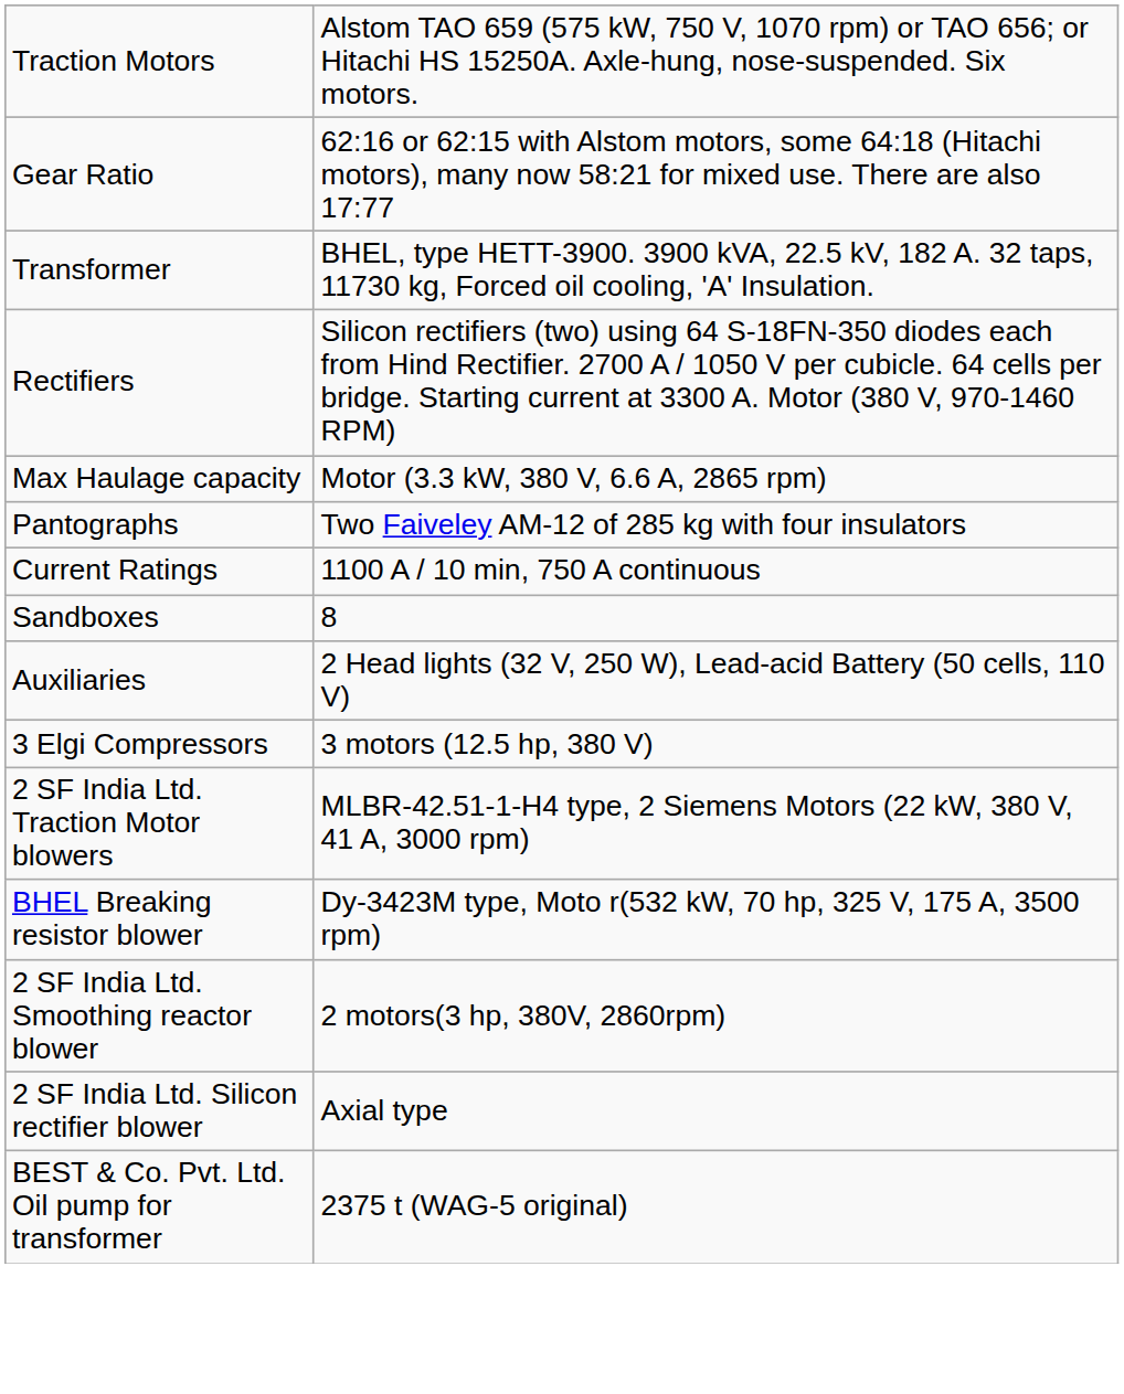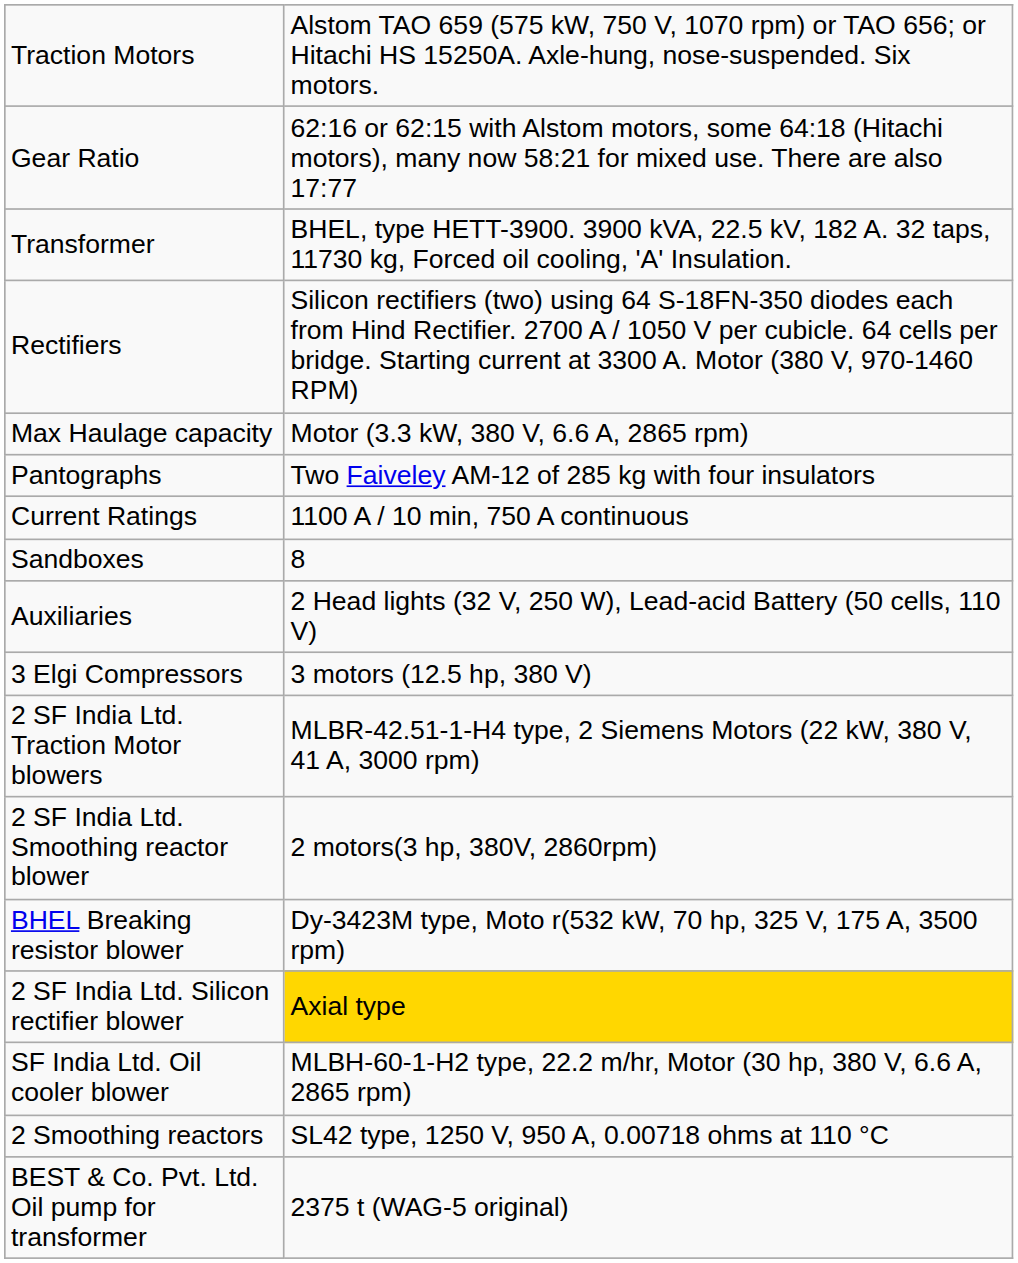rows swapped: 2 SF India Ltd. Smoothing reactor blower <-> BHEL Breaking resistor blower
2 SF India Ltd. Silicon rectifier blower | column 2: no background -> gold background
+ row: SF India Ltd. Oil cooler blower | MLBH-60-1-H2 type, 22.2 m/hr, Motor (30 hp, 380 V, 6.6 A, 2865 rpm)
+ row: 2 Smoothing reactors | SL42 type, 1250 V, 950 A, 0.00718 ohms at 110 °C
